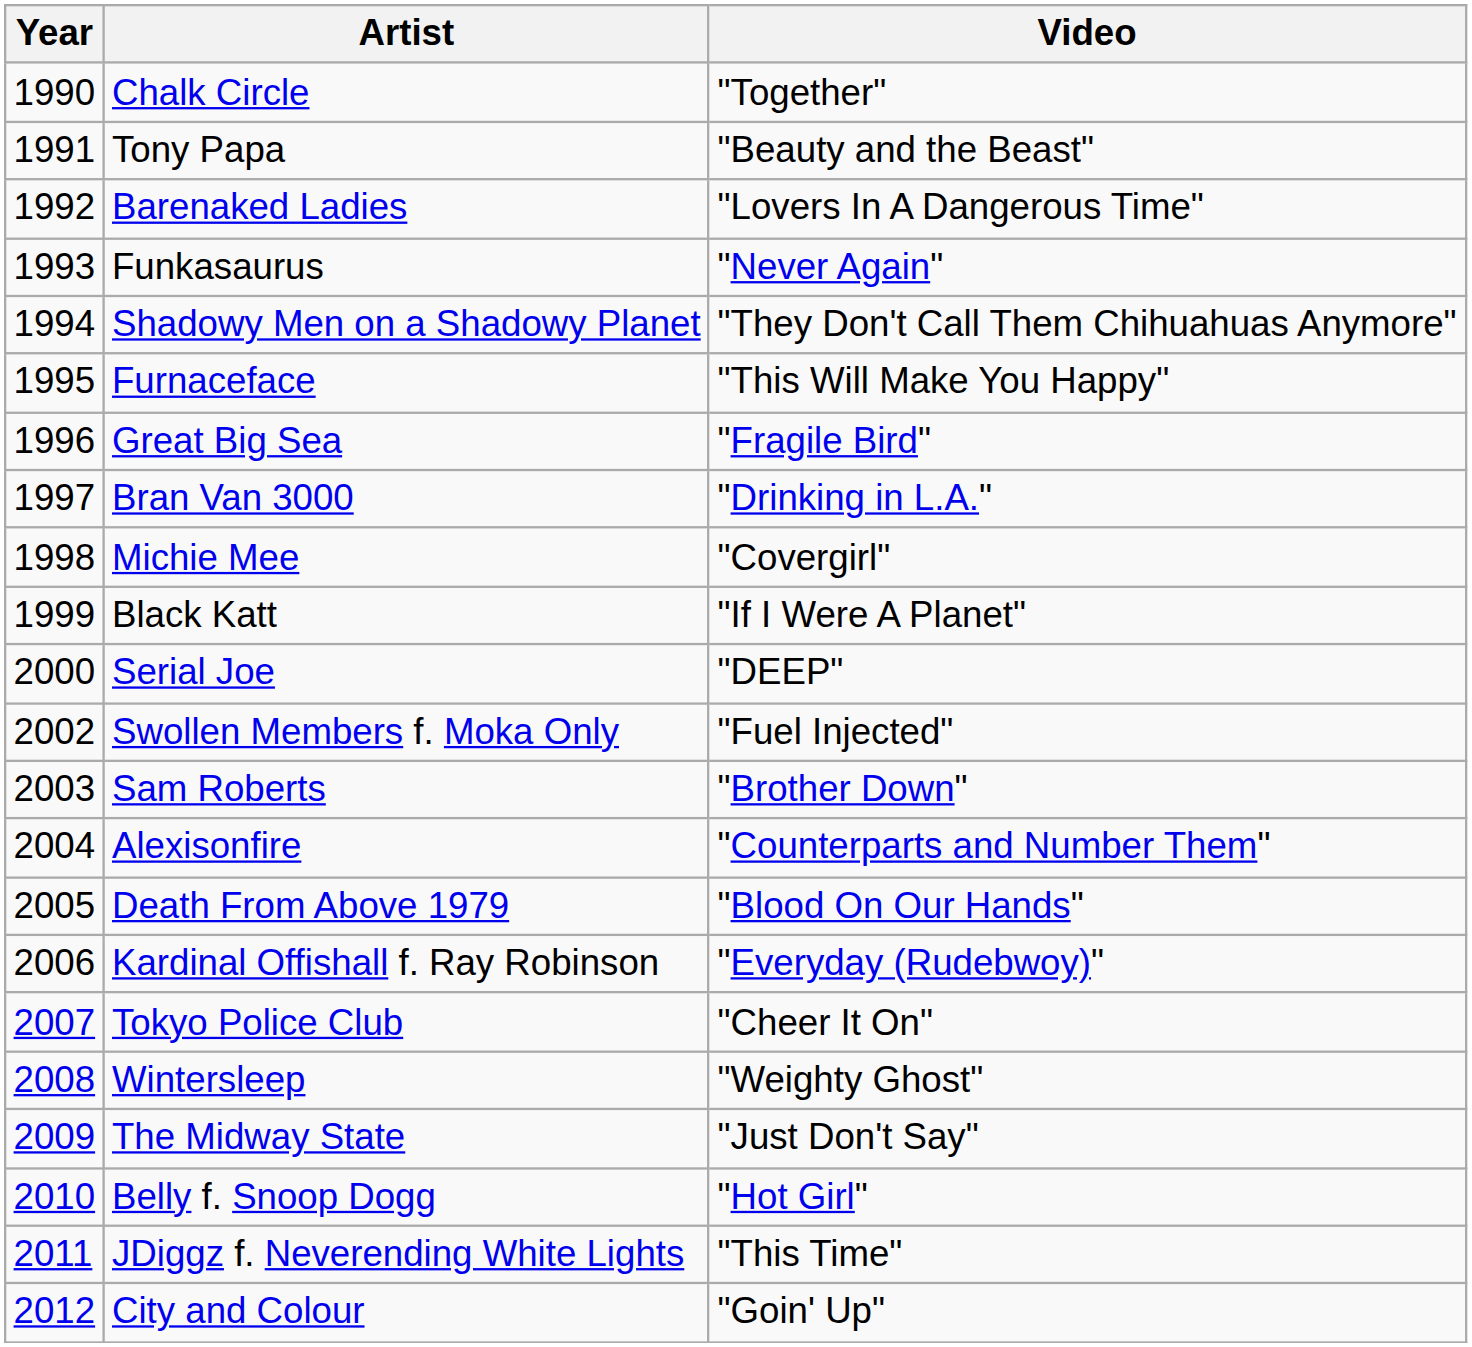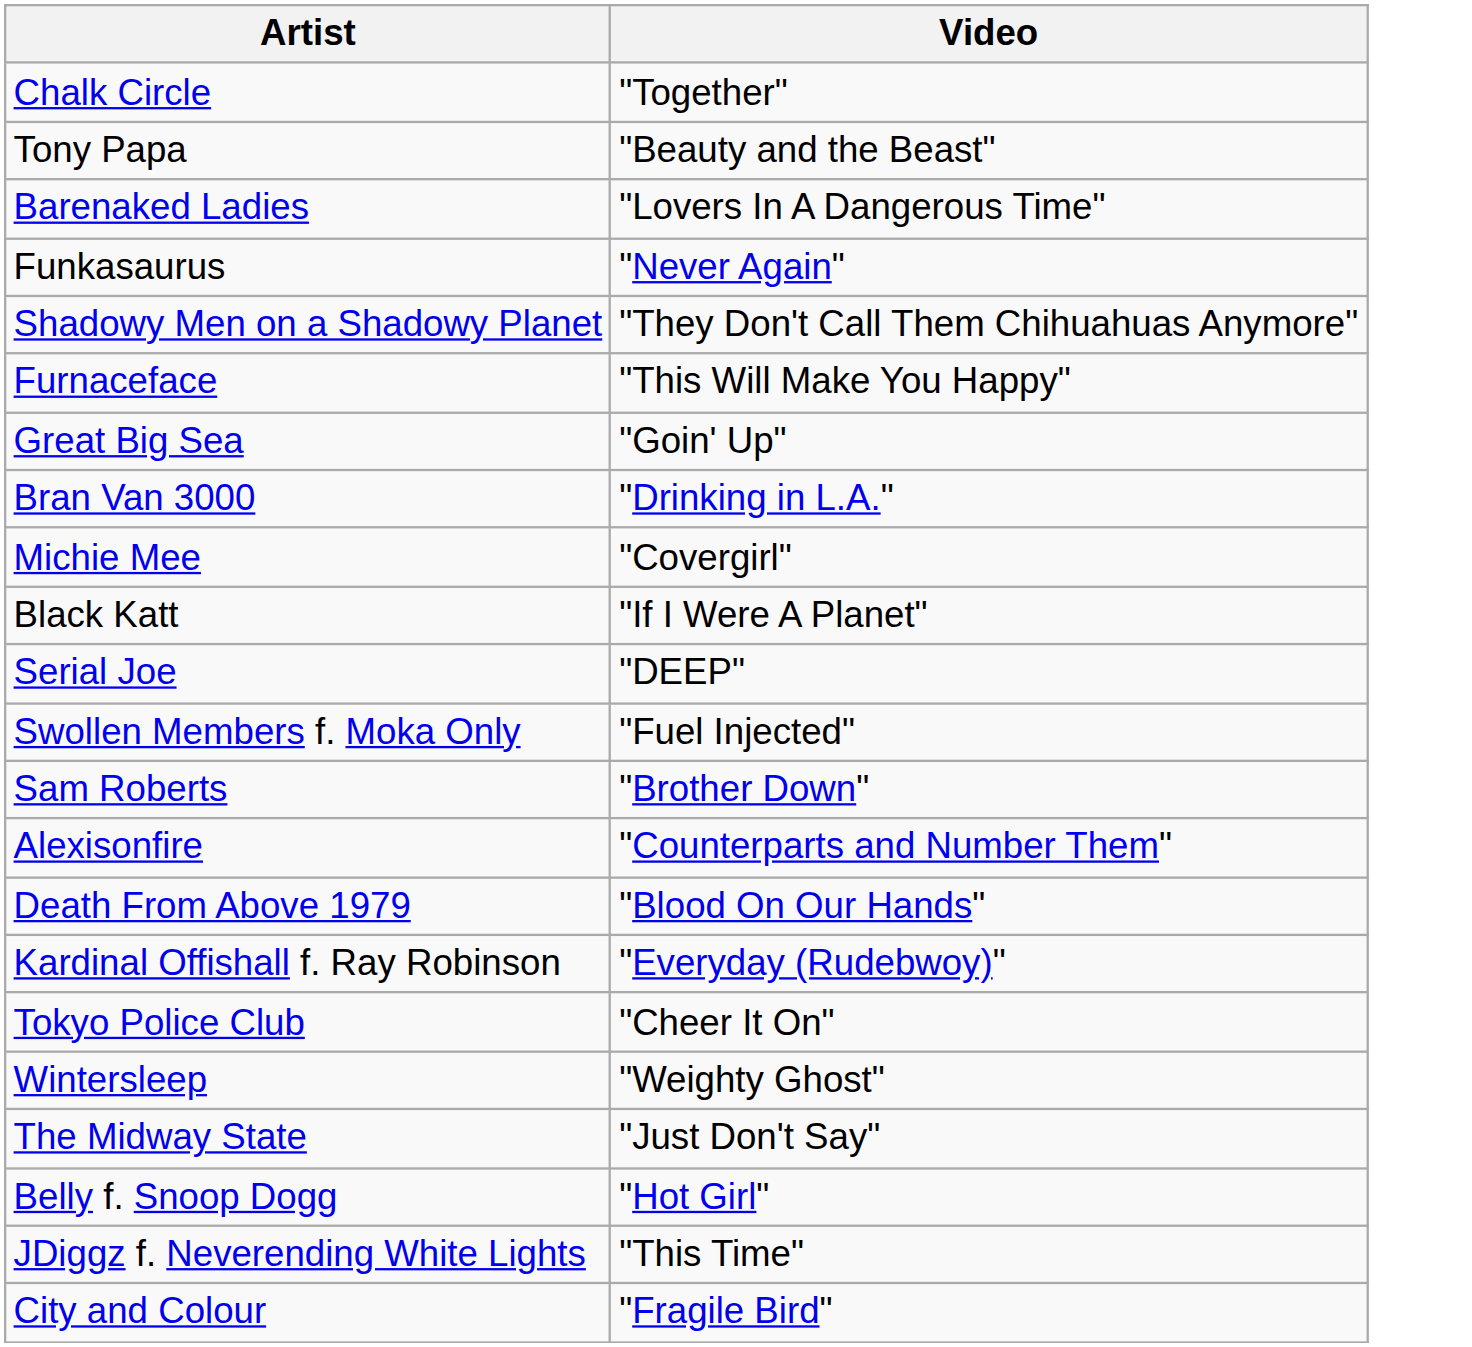- column: Year | 1990 | 1991 | 1992 | 1993 | 1994 | 1995 | 1996 | 1997 | 1998 | 1999 | 2000 | 2002 | 2003 | 2004 | 2005 | 2006 | 2007 | 2008 | 2009 | 2010 | 2011 | 2012
Great Big Sea | Video: "Fragile Bird" -> "Goin' Up"
City and Colour | Video: "Goin' Up" -> "Fragile Bird"
